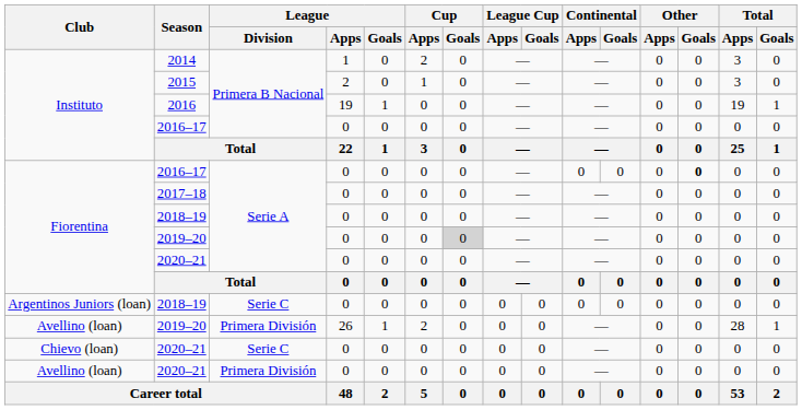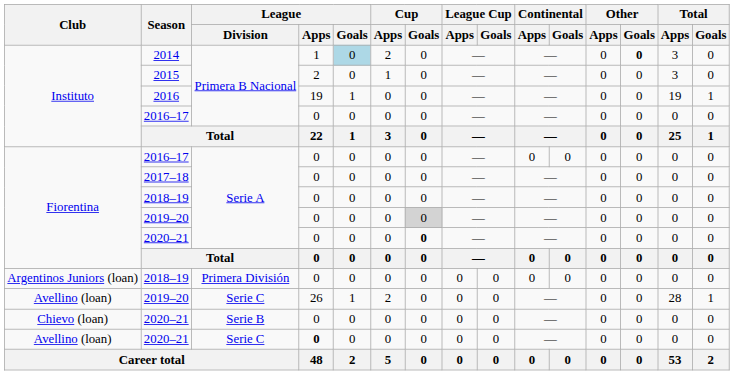2014 | League / Goals: no background -> lightblue background
2014 | Other / Goals: normal -> bold
Fiorentina / 2016–17 | Other / Goals: bold -> normal
Fiorentina / 2020–21 | Cup / Goals: normal -> bold
Argentinos Juniors (loan) / 2018–19 | League / Division: Serie C -> Primera División
Avellino (loan) / 2019–20 | League / Division: Primera División -> Serie C
Chievo (loan) / 2020–21 | League / Division: Serie C -> Serie B
Avellino (loan) / 2020–21 | League / Division: Primera División -> Serie C
Avellino (loan) / 2020–21 | League / Apps: normal -> bold
